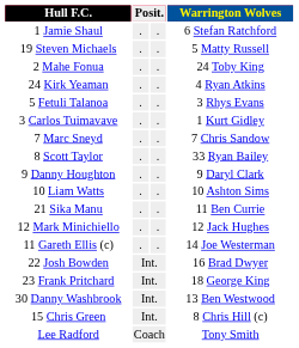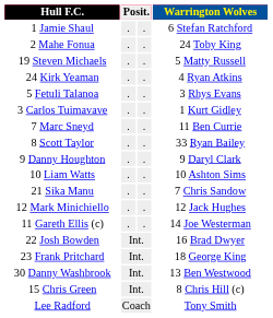rows swapped: 19 Steven Michaels <-> 2 Mahe Fonua
7 Marc Sneyd | Warrington Wolves: 7 Chris Sandow -> 11 Ben Currie
21 Sika Manu | Warrington Wolves: 11 Ben Currie -> 7 Chris Sandow
